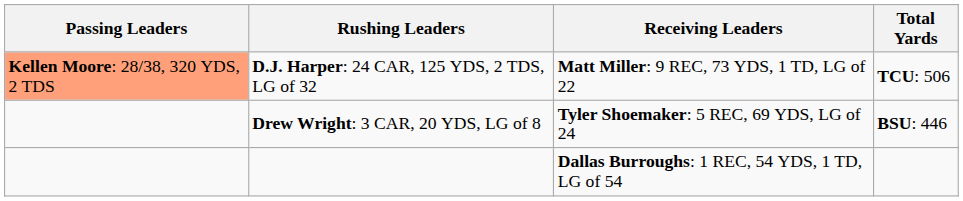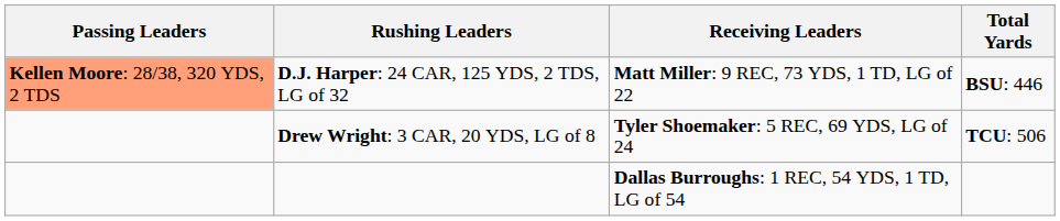D.J. Harper: 24 CAR, 125 YDS, 2 TDS, LG of 32 | Total Yards: TCU: 506 -> BSU: 446
Drew Wright: 3 CAR, 20 YDS, LG of 8 | Total Yards: BSU: 446 -> TCU: 506
